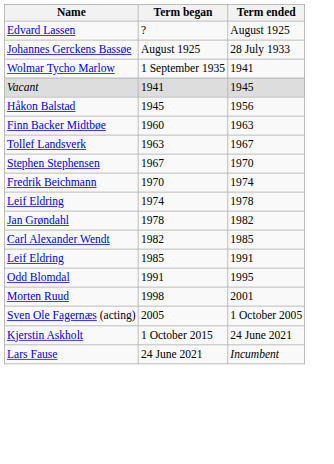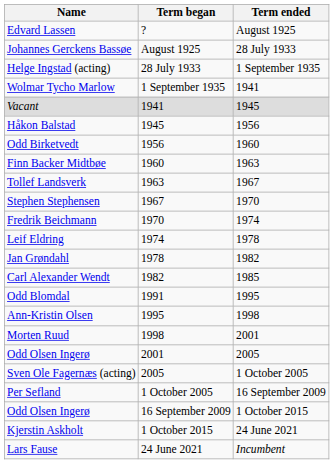+ row: Helge Ingstad (acting) | 28 July 1933 | 1 September 1935
+ row: Odd Birketvedt | 1956 | 1960
- row: Leif Eldring | 1985 | 1991
+ row: Ann-Kristin Olsen | 1995 | 1998
+ row: Odd Olsen Ingerø | 2001 | 2005
+ row: Per Sefland | 1 October 2005 | 16 September 2009
+ row: Odd Olsen Ingerø | 16 September 2009 | 1 October 2015
